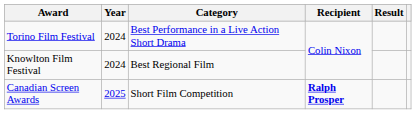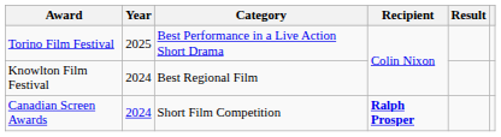Torino Film Festival | Year: 2024 -> 2025
Canadian Screen Awards | Year: 2025 -> 2024
